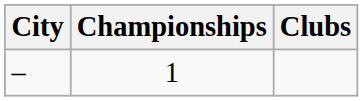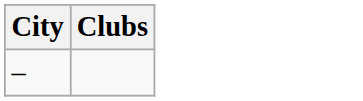- column: Championships | 1
